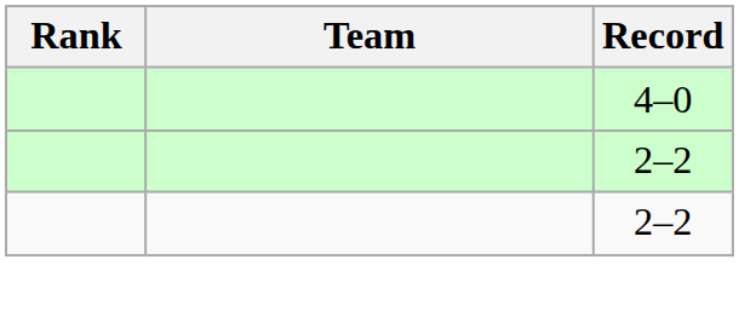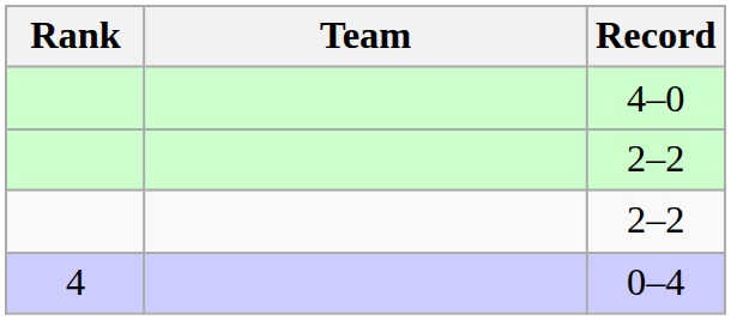+ row: 4 | 0–4
